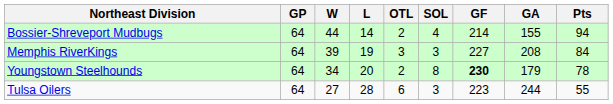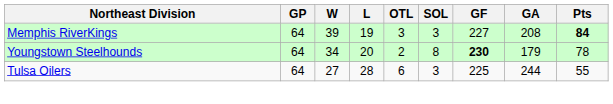- row: Bossier-Shreveport Mudbugs | 64 | 44 | 14 | 2 | 4 | 214 | 155 | 94
Memphis RiverKings | Pts: normal -> bold
Tulsa Oilers | GF: 223 -> 225
